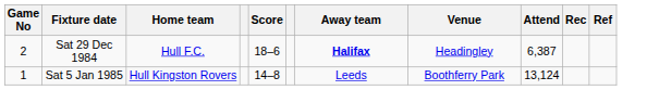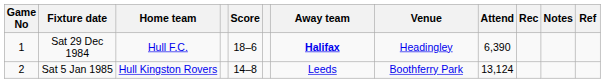+ column: Notes
Sat 29 Dec 1984 | Game No: 2 -> 1
Sat 29 Dec 1984 | Attend: 6,387 -> 6,390
Sat 5 Jan 1985 | Game No: 1 -> 2
